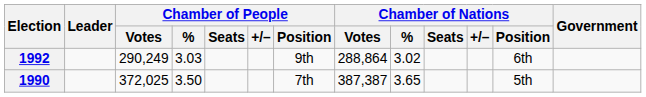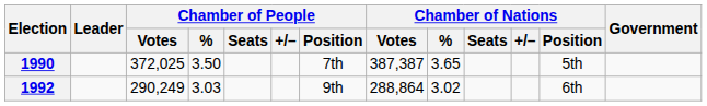rows swapped: 1990 <-> 1992
